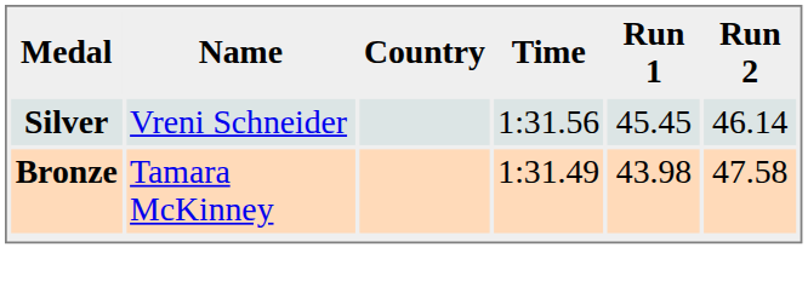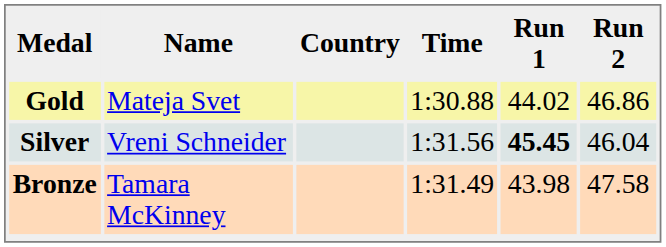+ row: Gold | Mateja Svet | 1:30.88 | 44.02 | 46.86
Silver | Run 1: normal -> bold
Silver | Run 2: 46.14 -> 46.04
